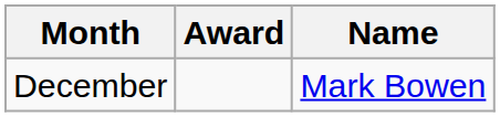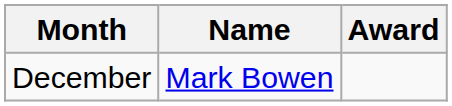columns swapped: Name <-> Award
